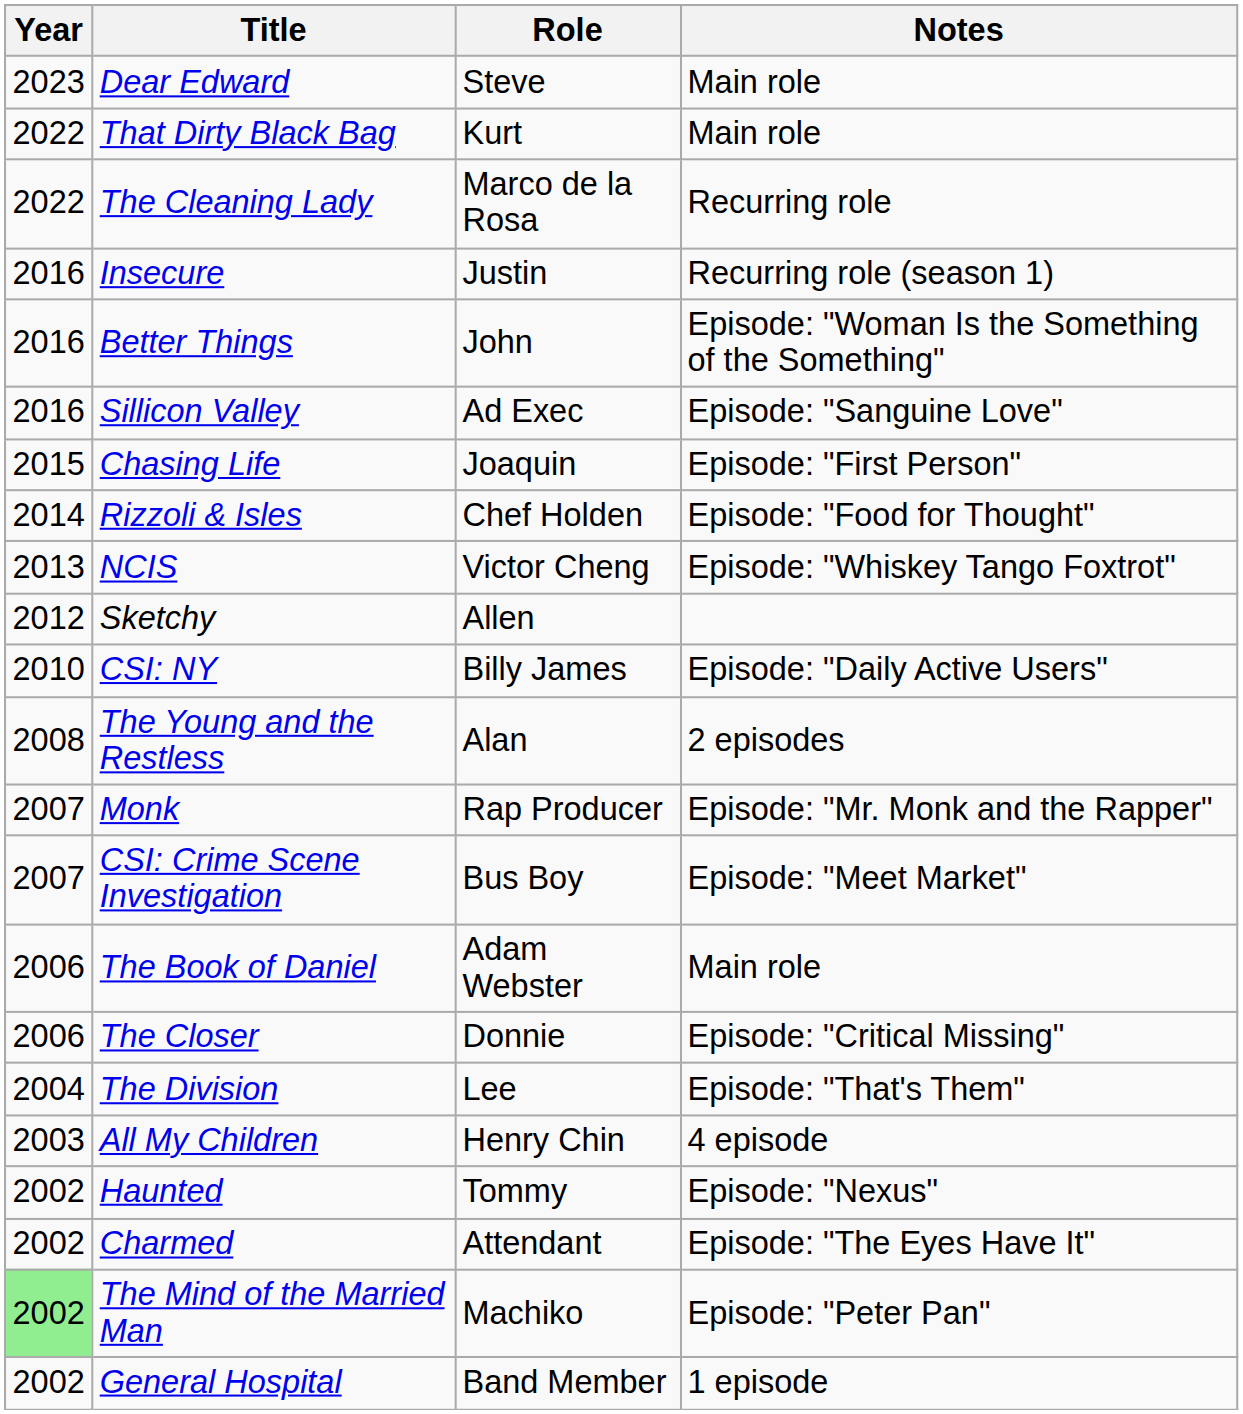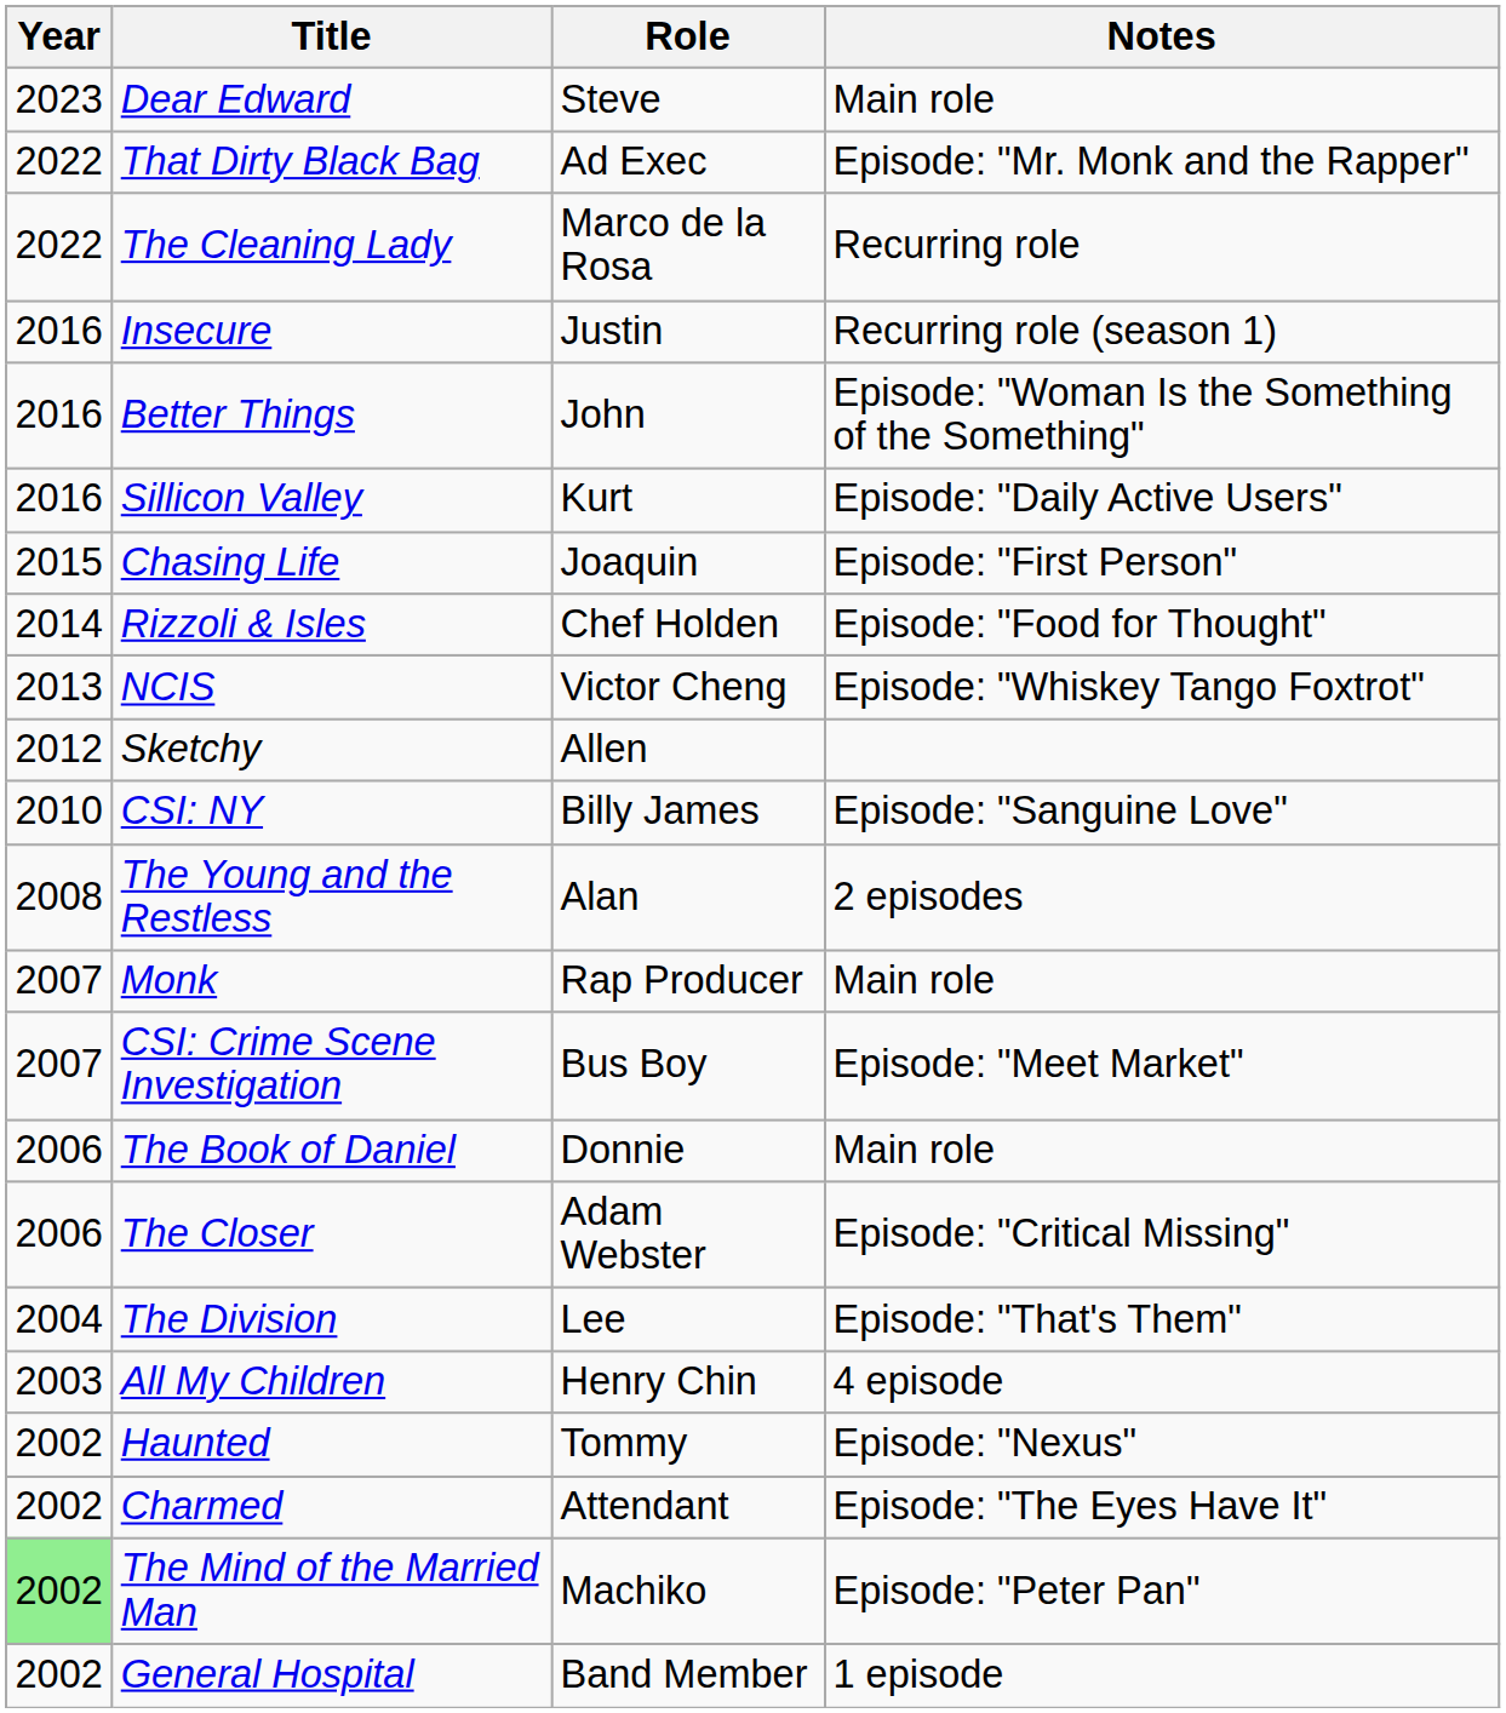That Dirty Black Bag | Role: Kurt -> Ad Exec
That Dirty Black Bag | Notes: Main role -> Episode: "Mr. Monk and the Rapper"
Sillicon Valley | Role: Ad Exec -> Kurt
Sillicon Valley | Notes: Episode: "Sanguine Love" -> Episode: "Daily Active Users"
CSI: NY | Notes: Episode: "Daily Active Users" -> Episode: "Sanguine Love"
Monk | Notes: Episode: "Mr. Monk and the Rapper" -> Main role
The Book of Daniel | Role: Adam Webster -> Donnie
The Closer | Role: Donnie -> Adam Webster
